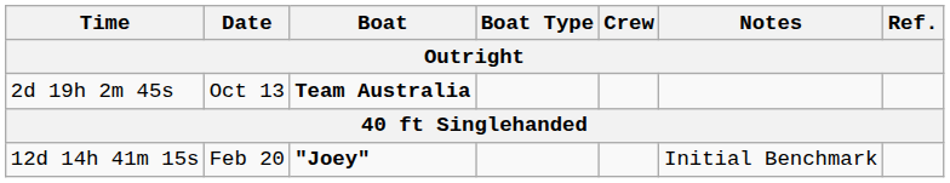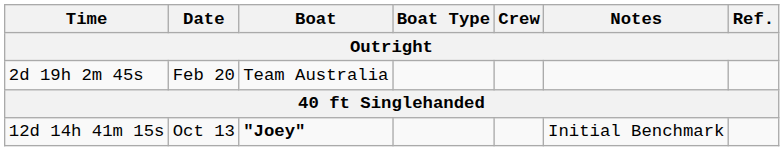2d 19h 2m 45s | Date: Oct 13 -> Feb 20
2d 19h 2m 45s | Boat: bold -> normal
12d 14h 41m 15s | Date: Feb 20 -> Oct 13
